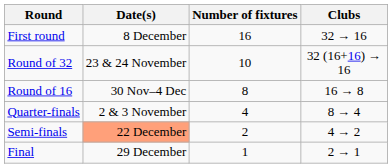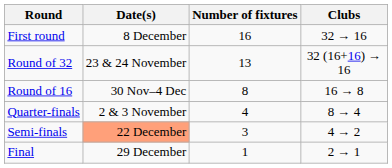Round of 32 | Number of fixtures: 10 -> 13
Semi-finals | Number of fixtures: 2 -> 3
